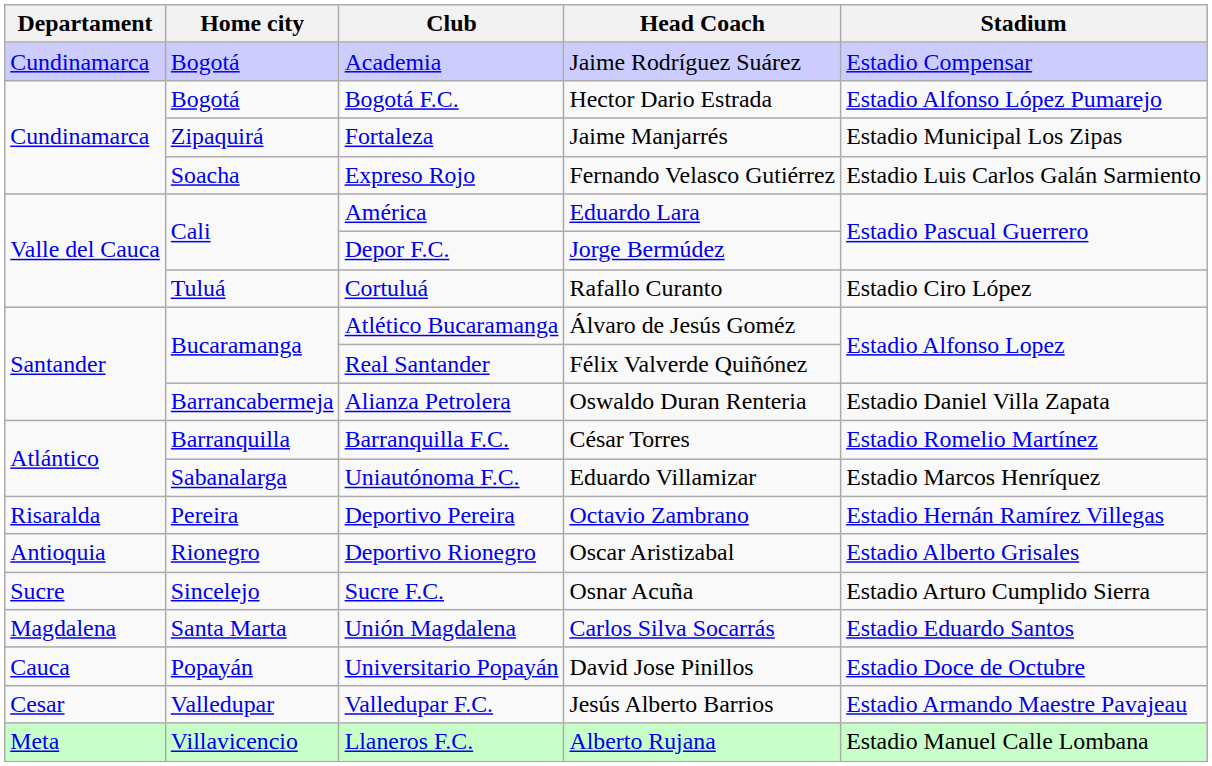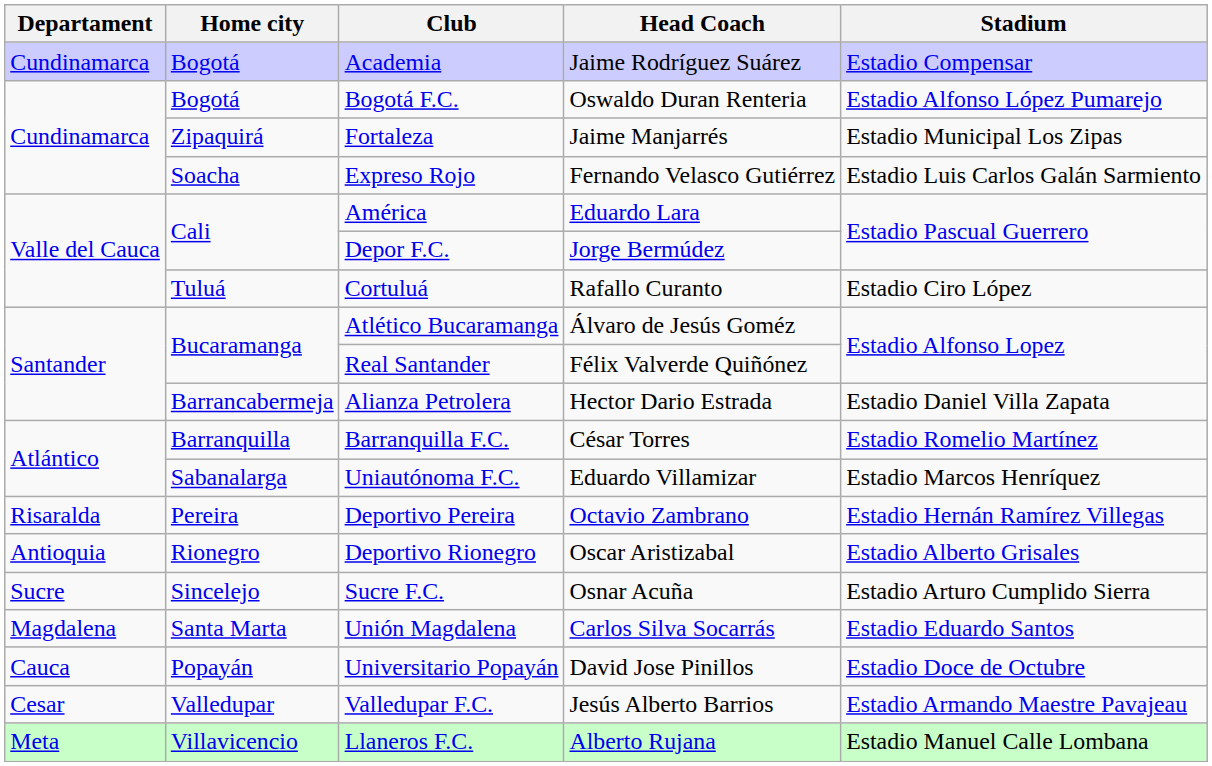Bogotá F.C. | Head Coach: Hector Dario Estrada -> Oswaldo Duran Renteria
Alianza Petrolera | Head Coach: Oswaldo Duran Renteria -> Hector Dario Estrada
